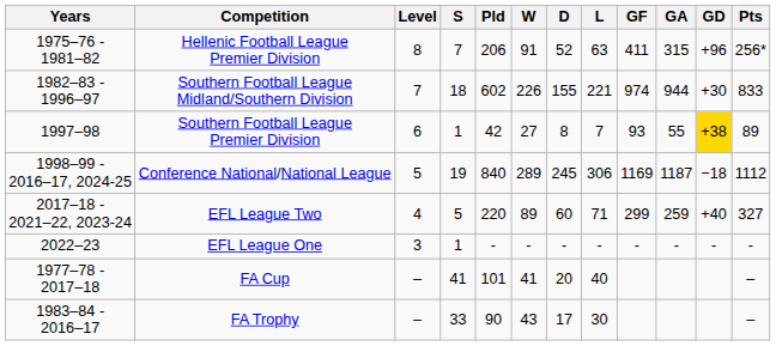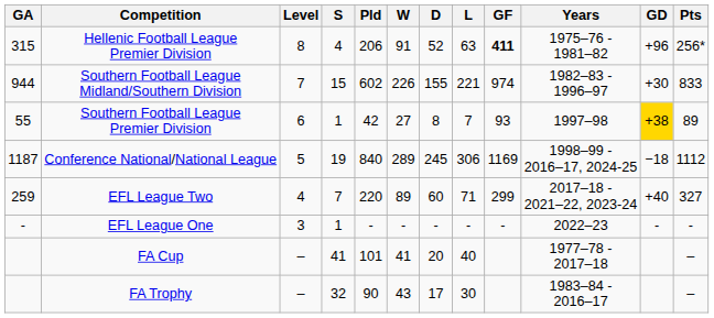columns swapped: Years <-> GA
Hellenic Football League Premier Division | S: 7 -> 4
Hellenic Football League Premier Division | GF: normal -> bold
Southern Football League Midland/Southern Division | S: 18 -> 15
EFL League Two | S: 5 -> 7
FA Trophy | S: 33 -> 32
